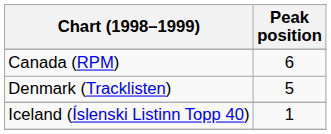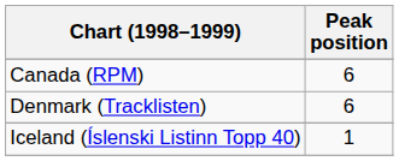Denmark (Tracklisten) | Peak position: 5 -> 6
